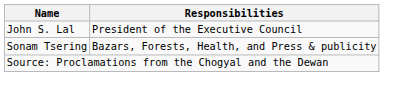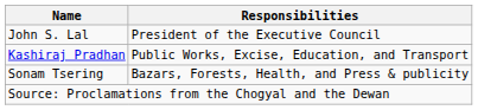+ row: Kashiraj Pradhan | Public Works, Excise, Education, and Transport
